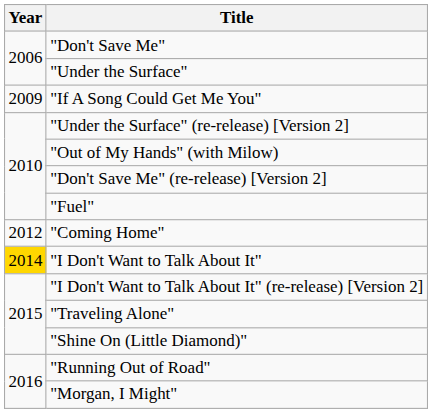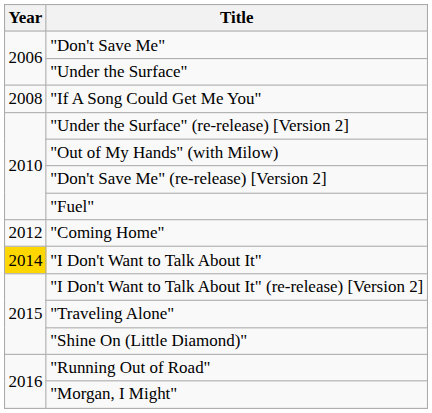"If A Song Could Get Me You" | Year: 2009 -> 2008
